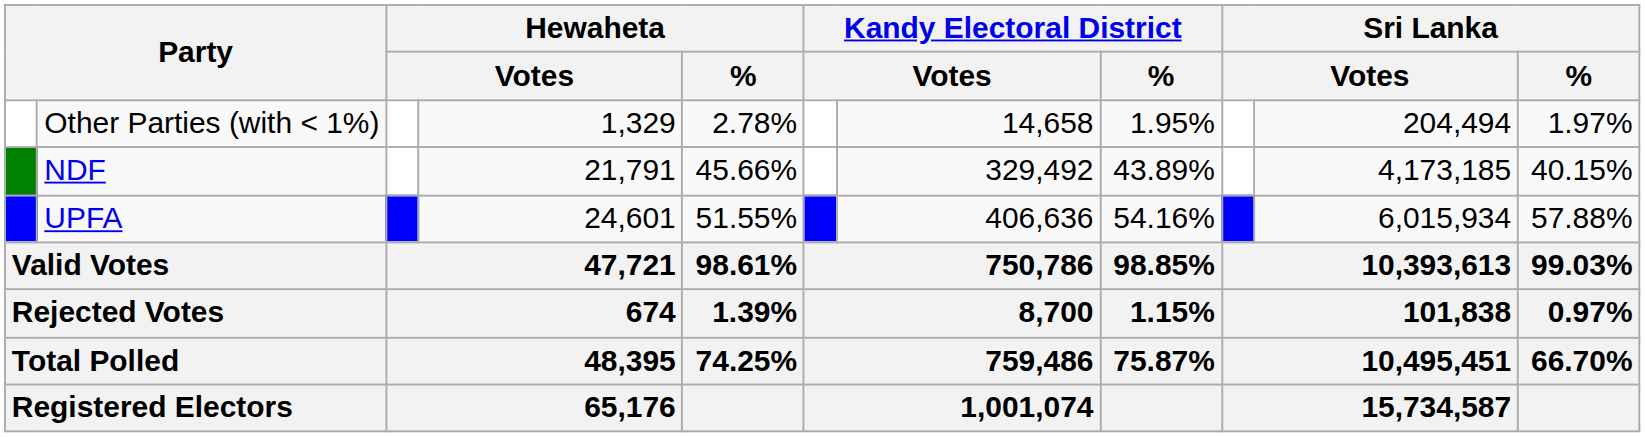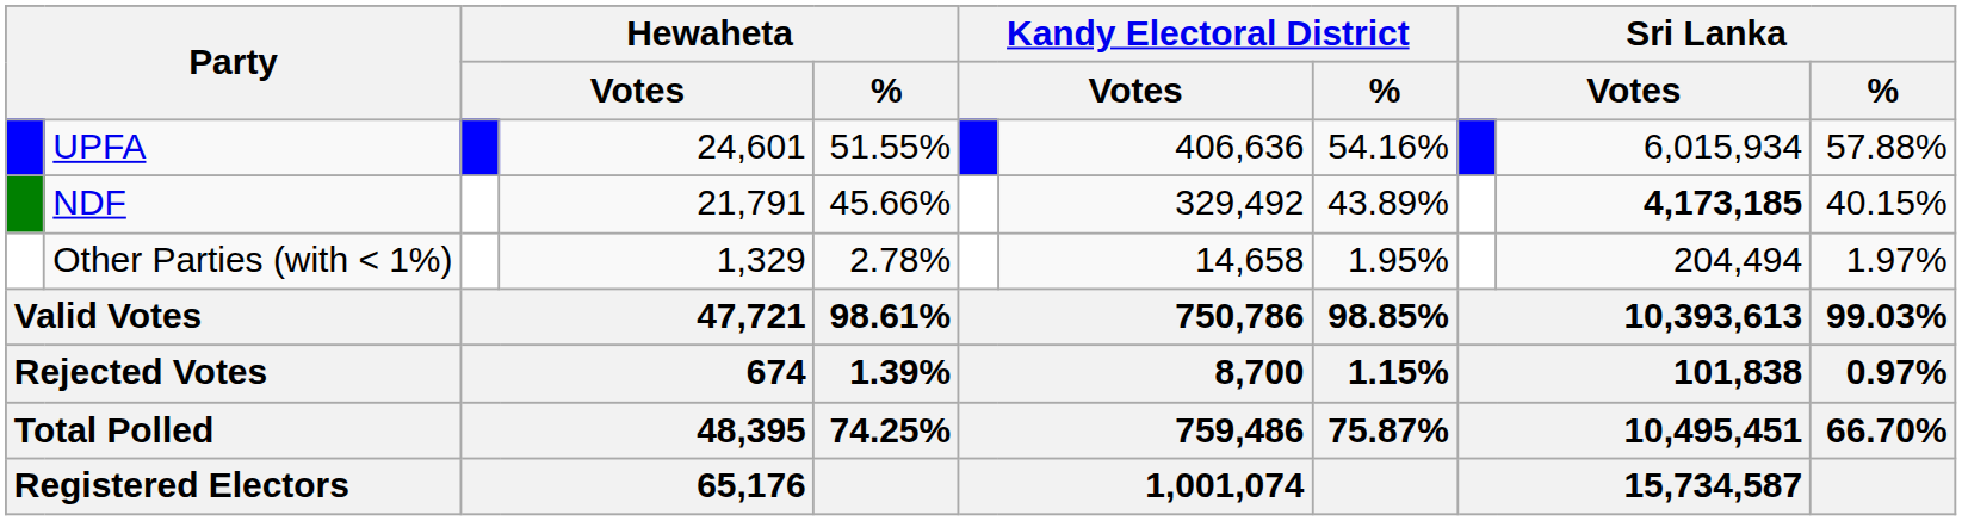rows swapped: UPFA <-> Other Parties (with < 1%)
NDF | column 10: normal -> bold
